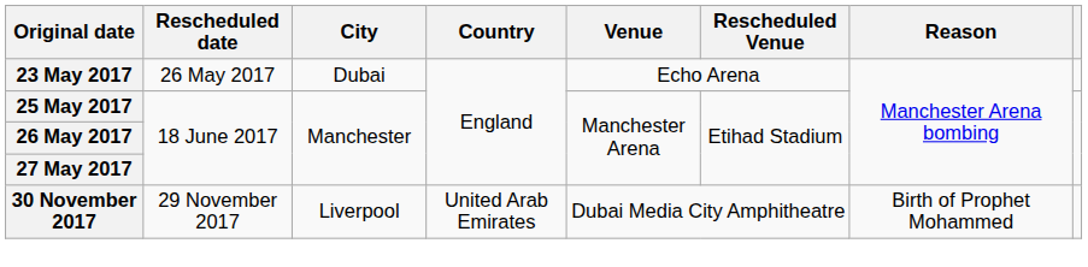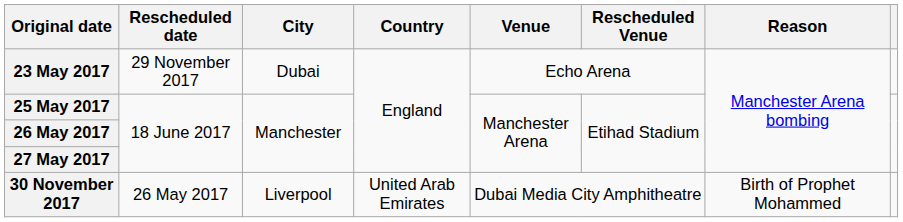23 May 2017 | Rescheduled date: 26 May 2017 -> 29 November 2017
30 November 2017 | Rescheduled date: 29 November 2017 -> 26 May 2017
